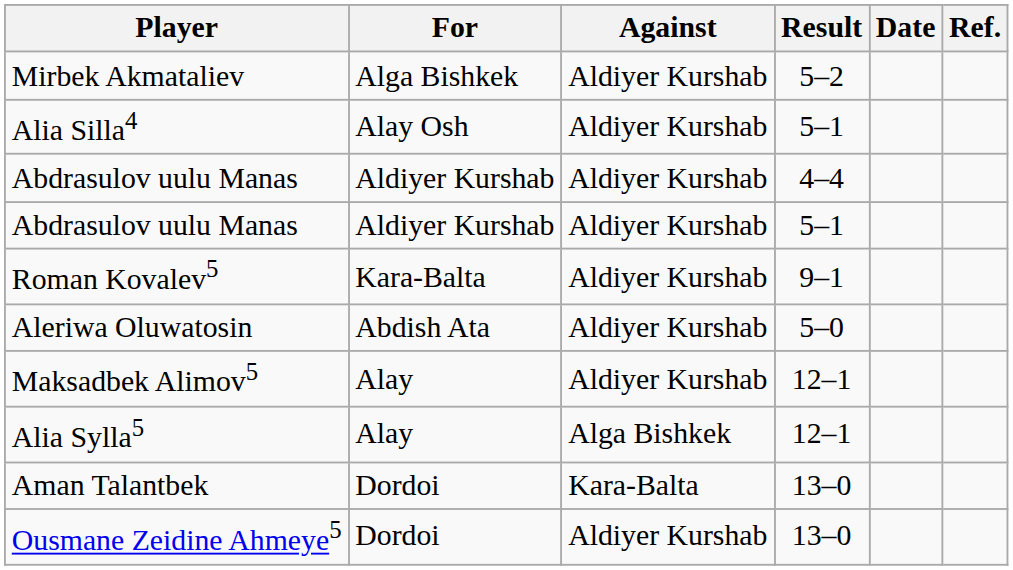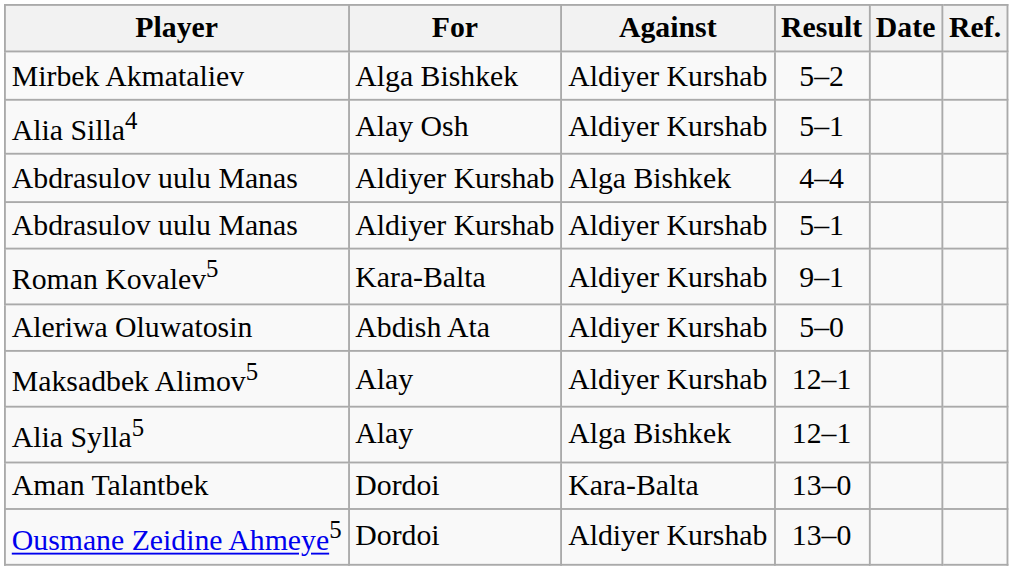Abdrasulov uulu Manas / 4–4 | Against: Aldiyer Kurshab -> Alga Bishkek
